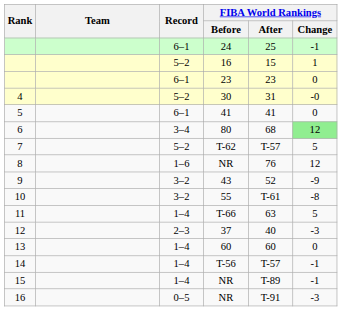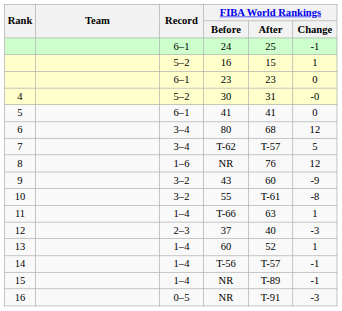6 | FIBA World Rankings / Change: lightgreen background -> no background
7 | Record: 5–2 -> 3–4
9 | FIBA World Rankings / After: 52 -> 60
11 | FIBA World Rankings / Change: 5 -> 1
13 | FIBA World Rankings / After: 60 -> 52
13 | FIBA World Rankings / Change: 0 -> 1
